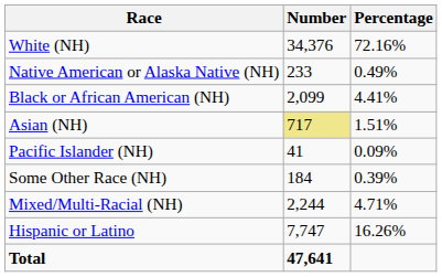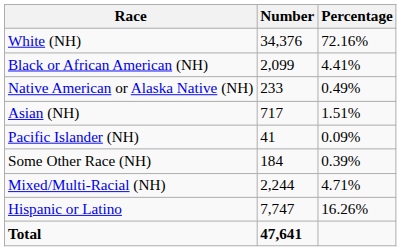rows swapped: Black or African American (NH) <-> Native American or Alaska Native (NH)
Asian (NH) | Number: khaki background -> no background
